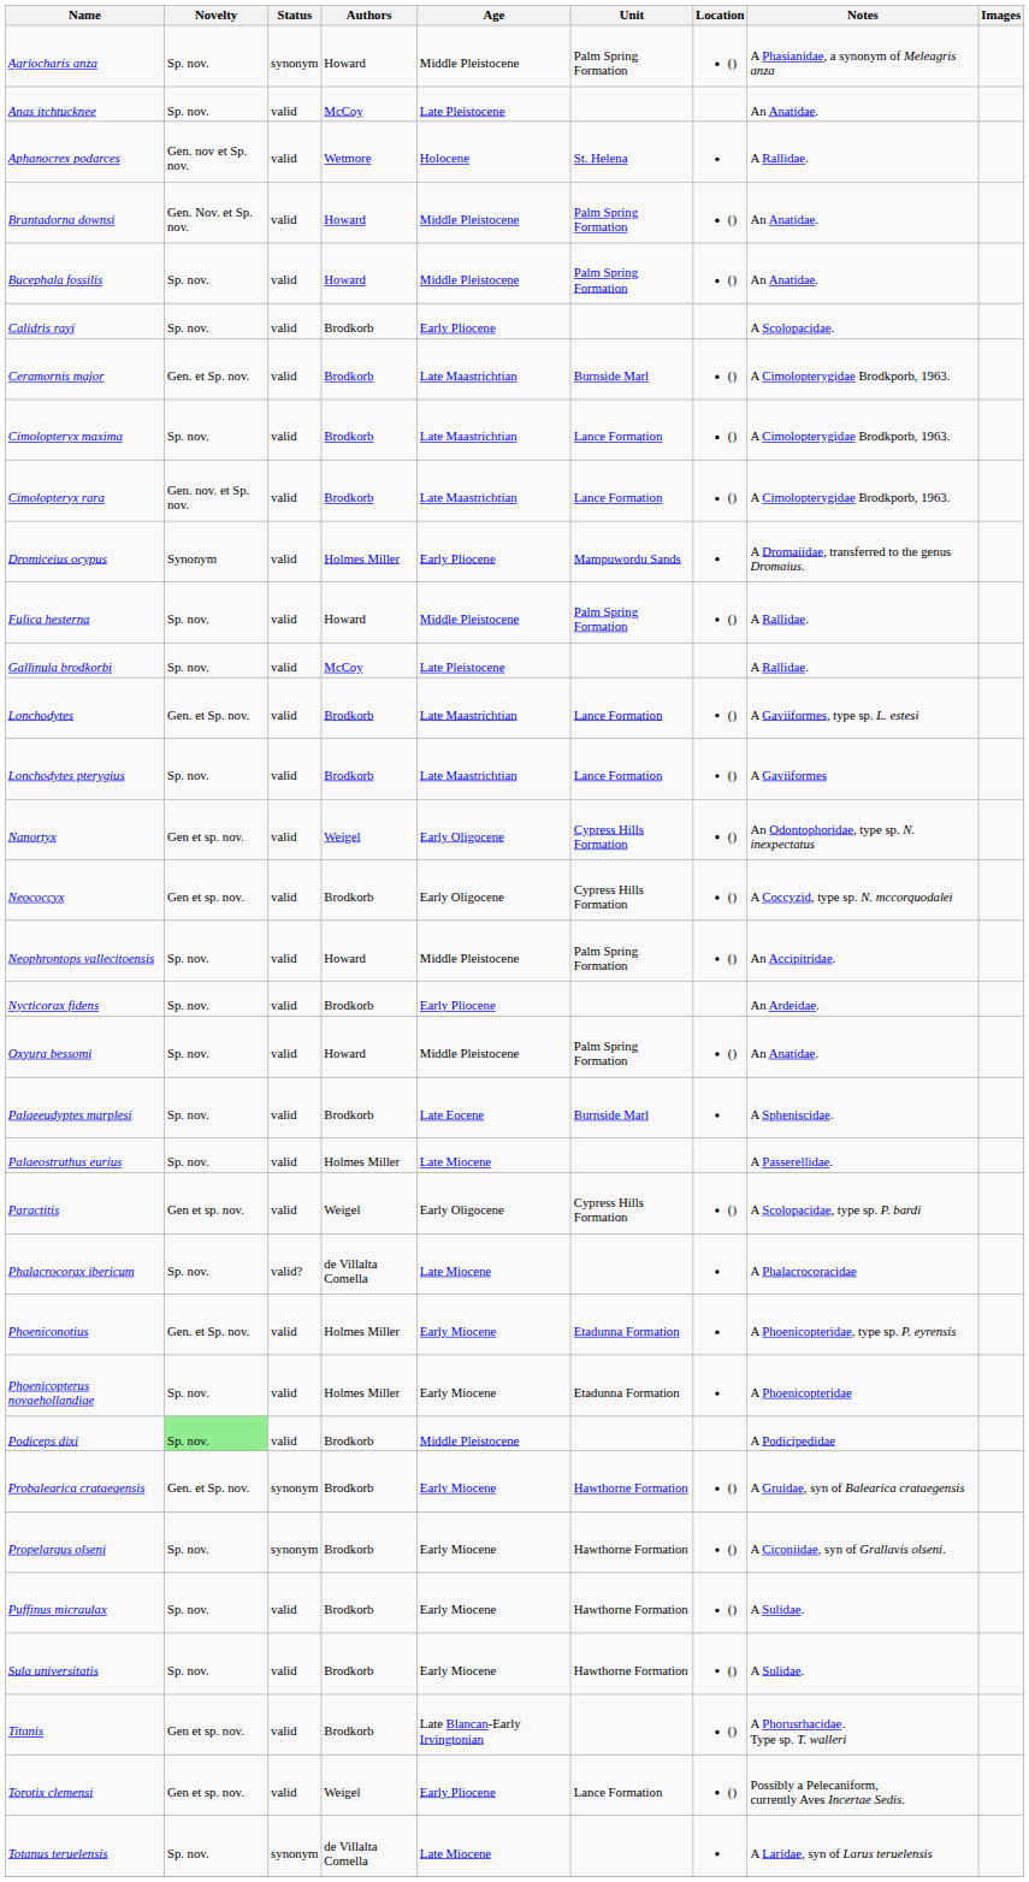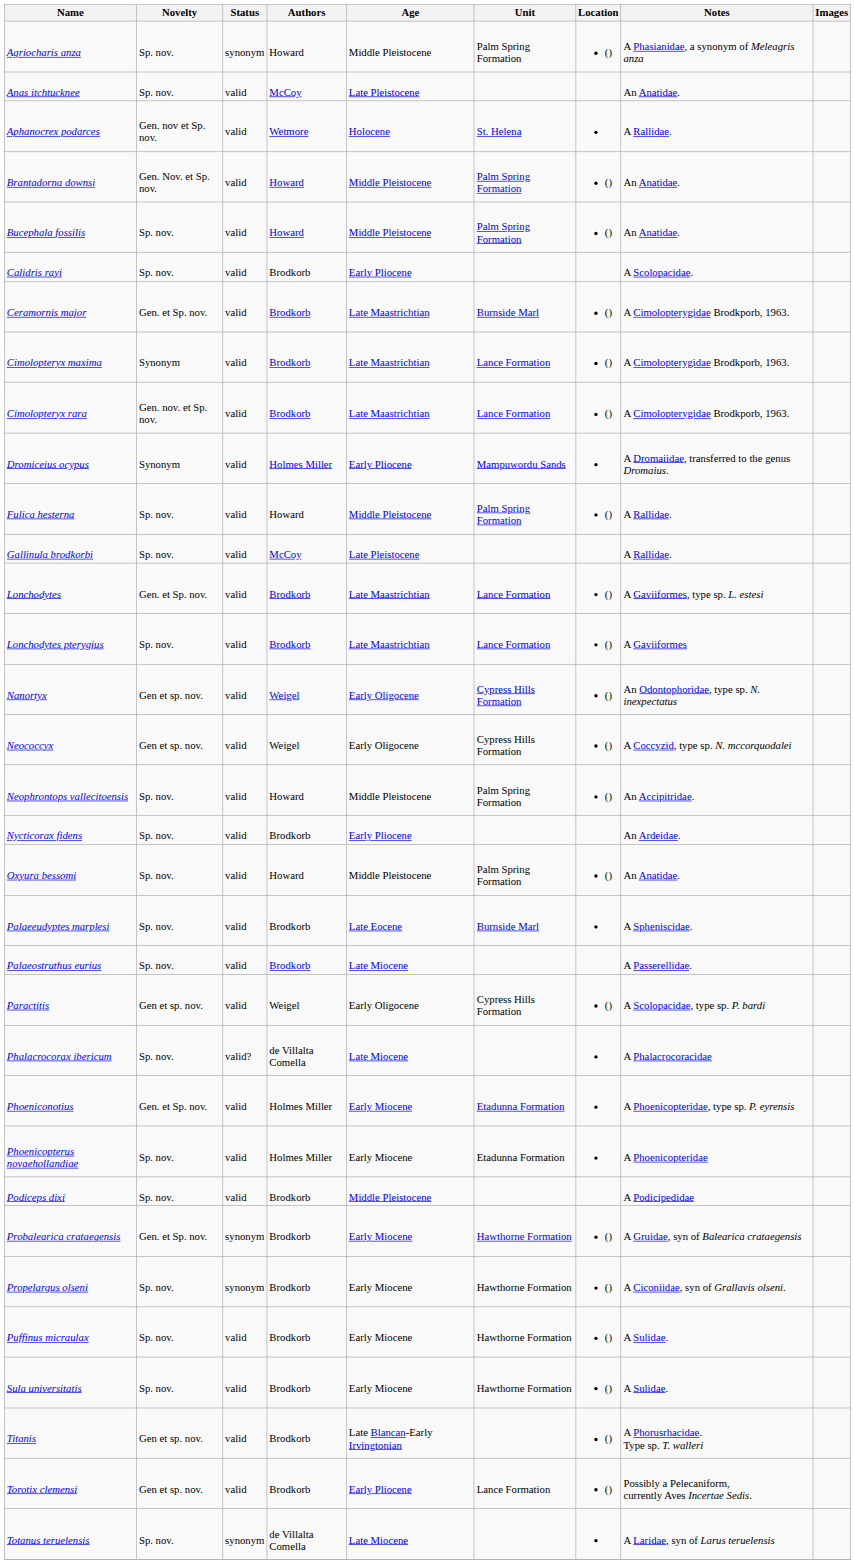Cimolopteryx maxima | Novelty: Sp. nov. -> Synonym
Neococcyx | Authors: Brodkorb -> Weigel
Palaeostruthus eurius | Authors: Holmes Miller -> Brodkorb
Podiceps dixi | Novelty: lightgreen background -> no background
Torotix clemensi | Authors: Weigel -> Brodkorb
